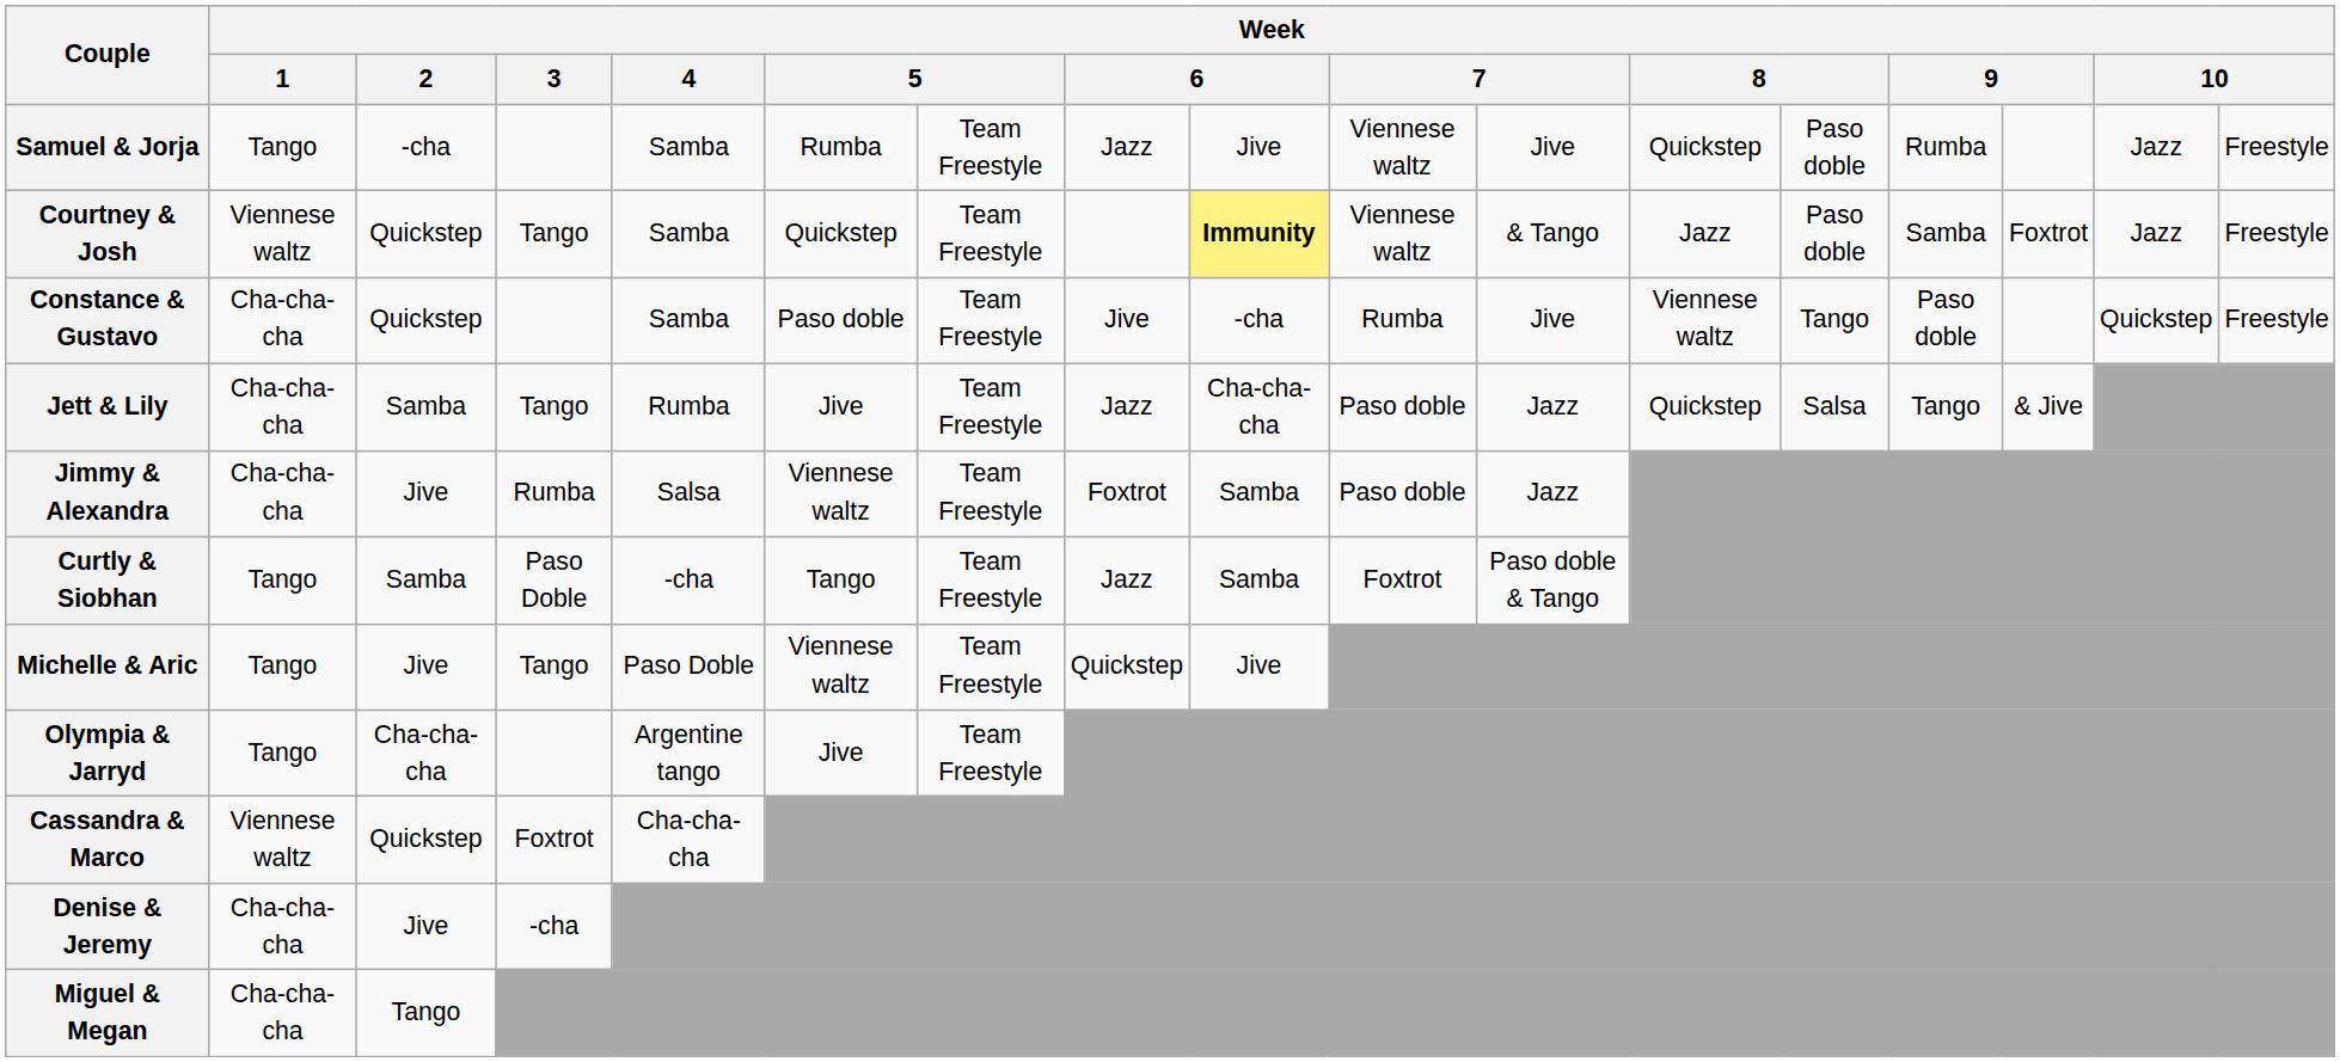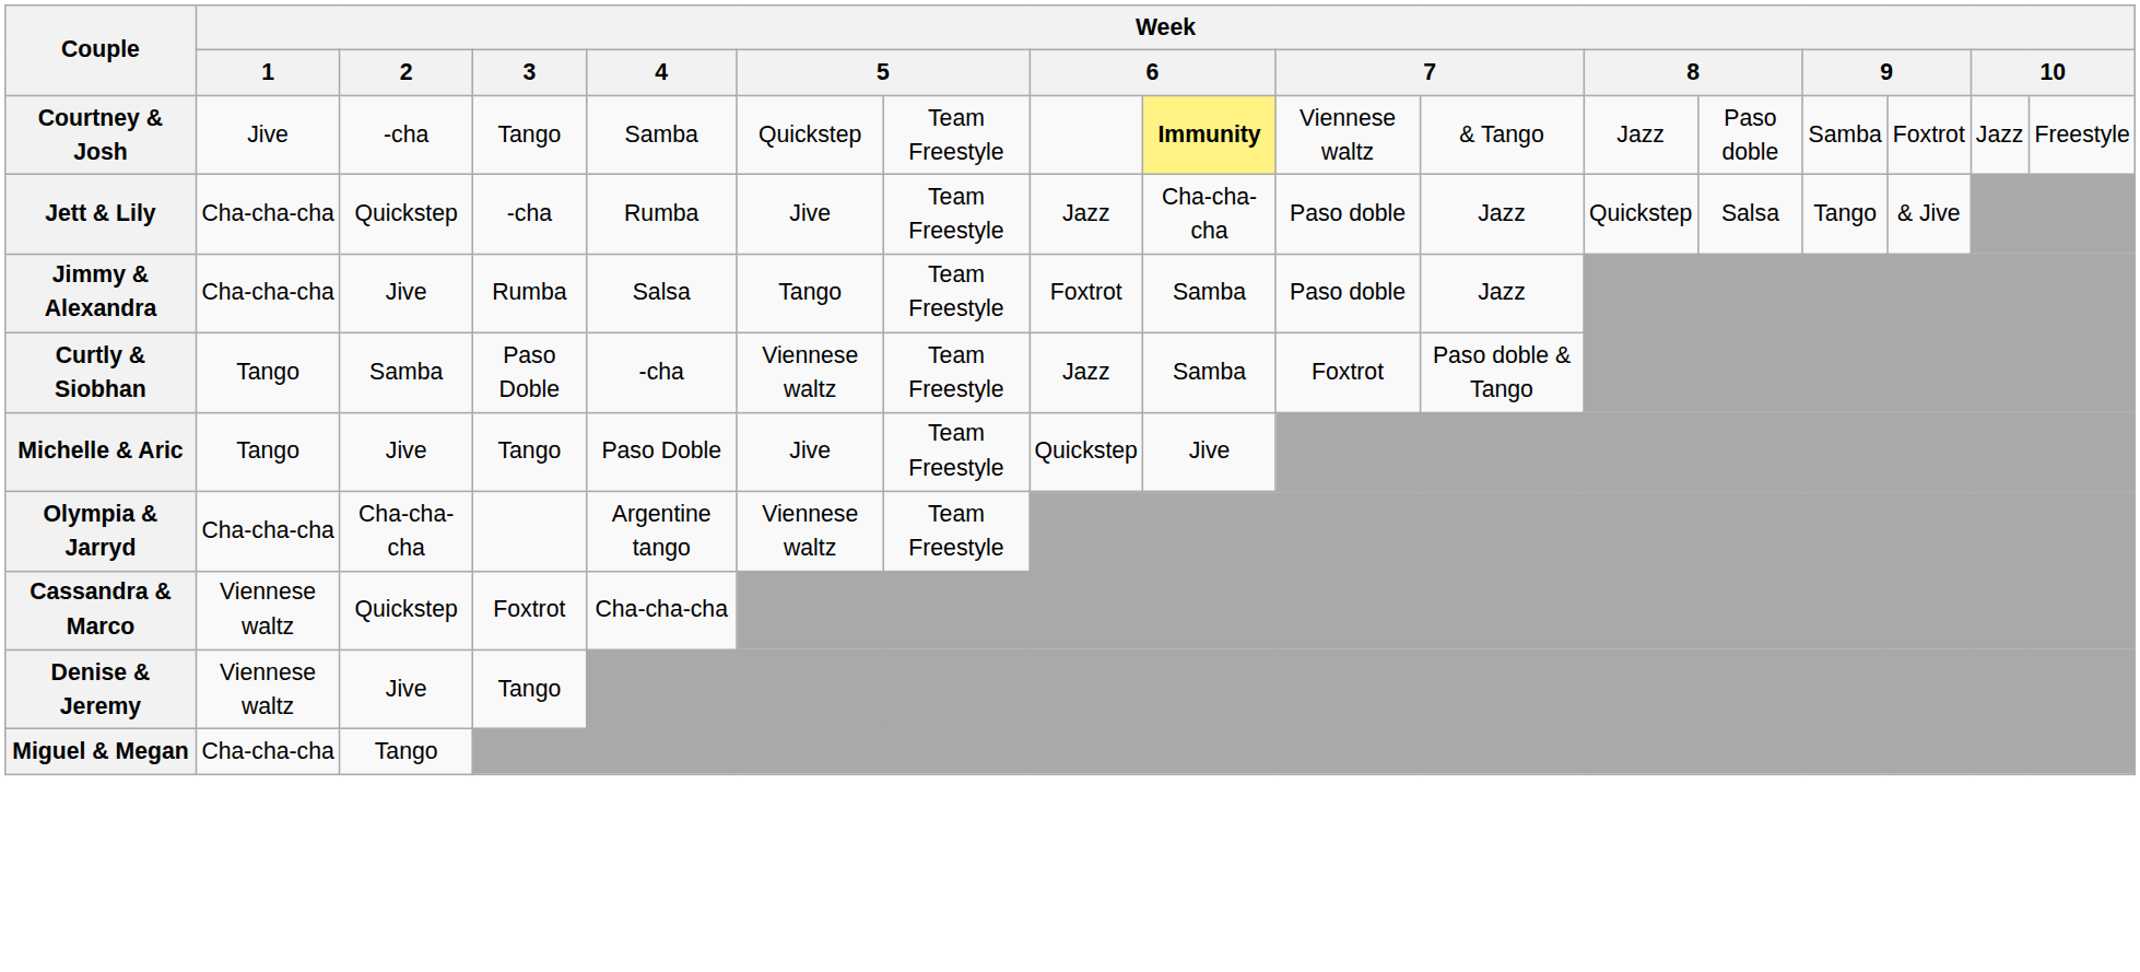- row: Samuel & Jorja | Tango | -cha | Samba | Rumba | Team Freestyle | Jazz | Jive | Viennese waltz | Jive | Quickstep | Paso doble | Rumba | Jazz | Freestyle
Courtney & Josh | Week / 1: Viennese waltz -> Jive
Courtney & Josh | Week / 2: Quickstep -> -cha
- row: Constance & Gustavo | Cha-cha-cha | Quickstep | Samba | Paso doble | Team Freestyle | Jive | -cha | Rumba | Jive | Viennese waltz | Tango | Paso doble | Quickstep | Freestyle
Jett & Lily | Week / 2: Samba -> Quickstep
Jett & Lily | Week / 3: Tango -> -cha
Jimmy & Alexandra | column 6: Viennese waltz -> Tango
Curtly & Siobhan | column 6: Tango -> Viennese waltz
Michelle & Aric | column 6: Viennese waltz -> Jive
Olympia & Jarryd | Week / 1: Tango -> Cha-cha-cha
Olympia & Jarryd | column 6: Jive -> Viennese waltz
Denise & Jeremy | Week / 1: Cha-cha-cha -> Viennese waltz
Denise & Jeremy | Week / 3: -cha -> Tango
